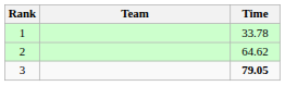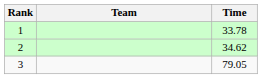2 | Time: 64.62 -> 34.62
3 | Time: bold -> normal
